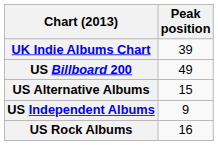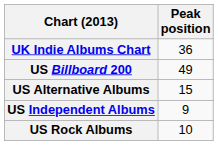UK Indie Albums Chart | Peak position: 39 -> 36
US Rock Albums | Peak position: 16 -> 10
